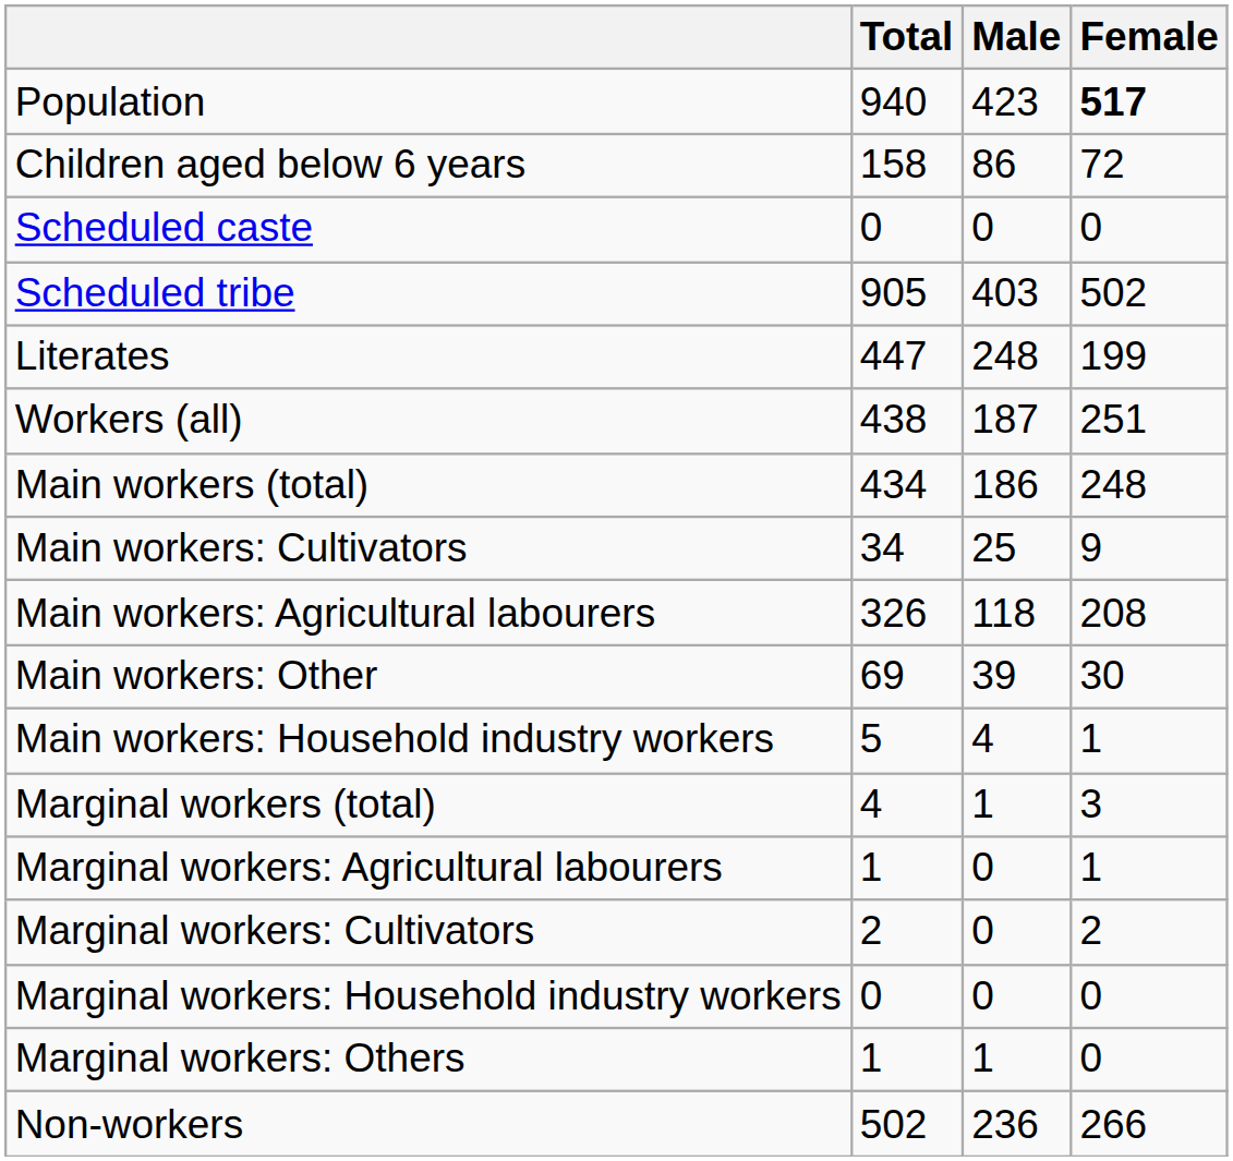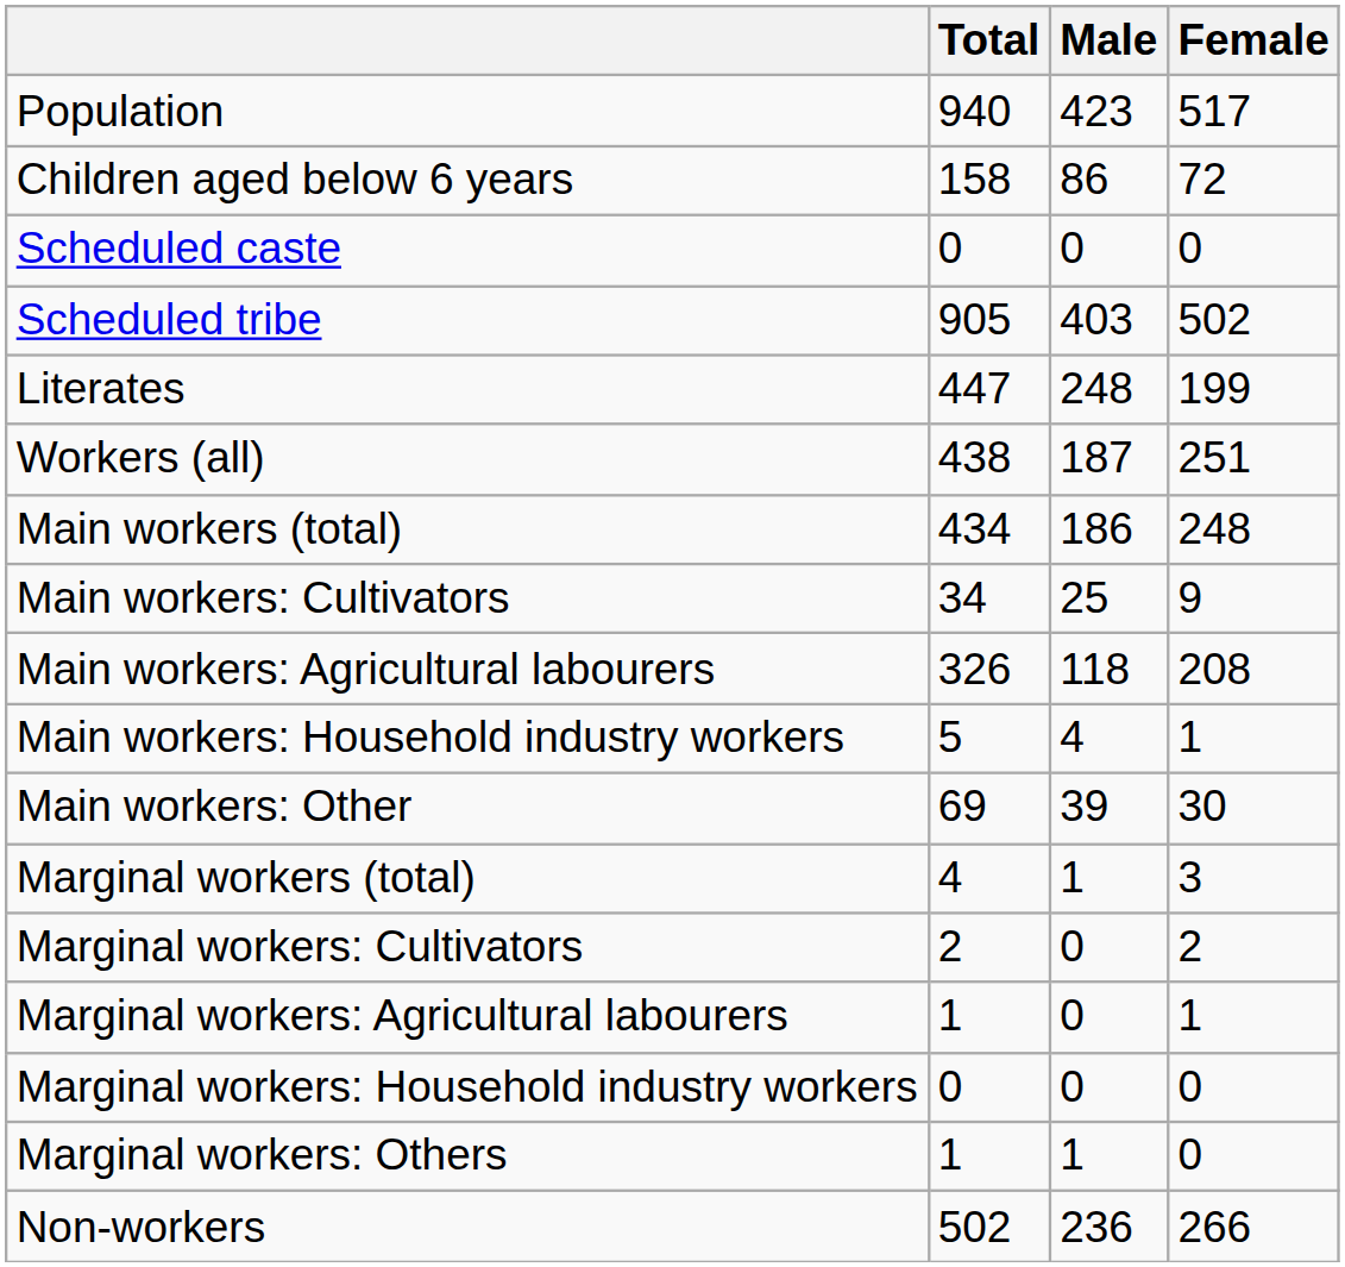Population | Female: bold -> normal
rows swapped: Main workers: Household industry workers <-> Main workers: Other
rows swapped: Marginal workers: Cultivators <-> Marginal workers: Agricultural labourers
